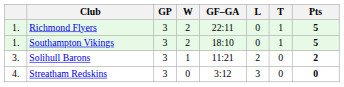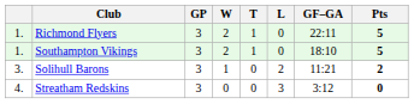columns swapped: T <-> GF–GA
